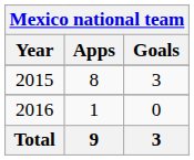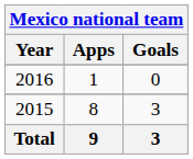rows swapped: 2015 <-> 2016
